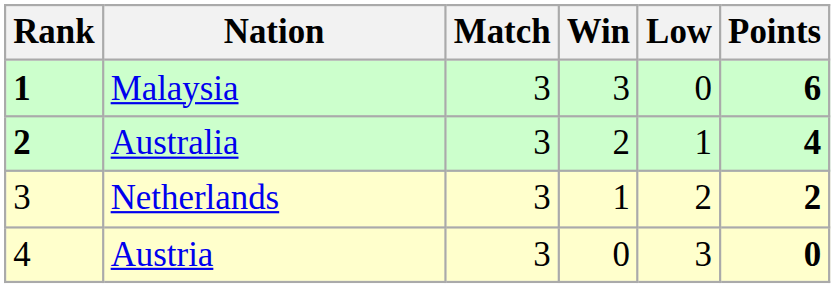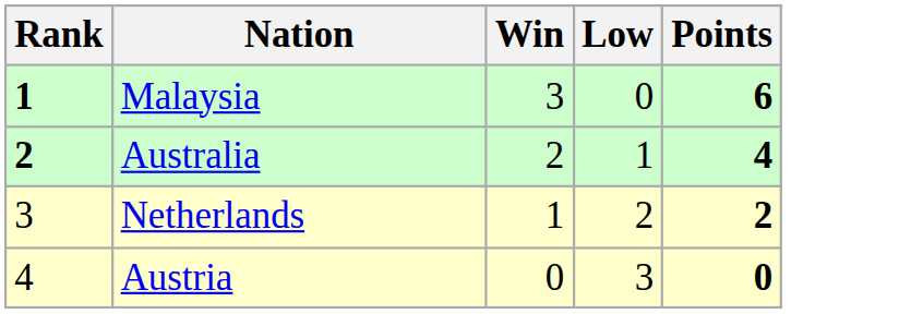- column: Match | 3 | 3 | 3 | 3
